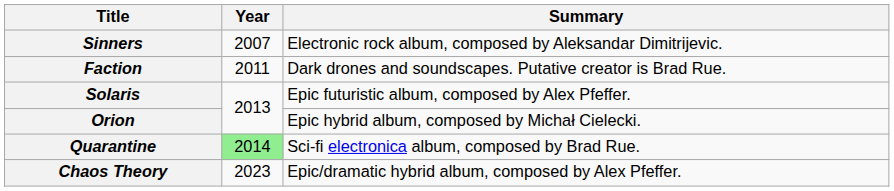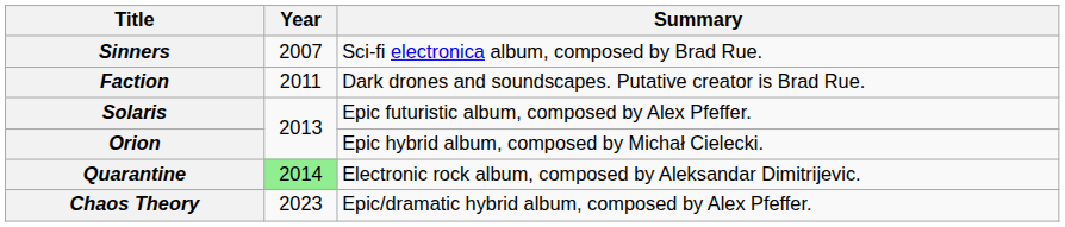Sinners | Summary: Electronic rock album, composed by Aleksandar Dimitrijevic. -> Sci-fi electronica album, composed by Brad Rue.
Quarantine | Summary: Sci-fi electronica album, composed by Brad Rue. -> Electronic rock album, composed by Aleksandar Dimitrijevic.
